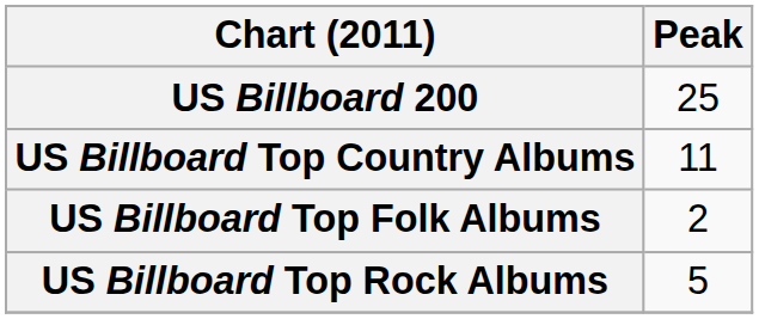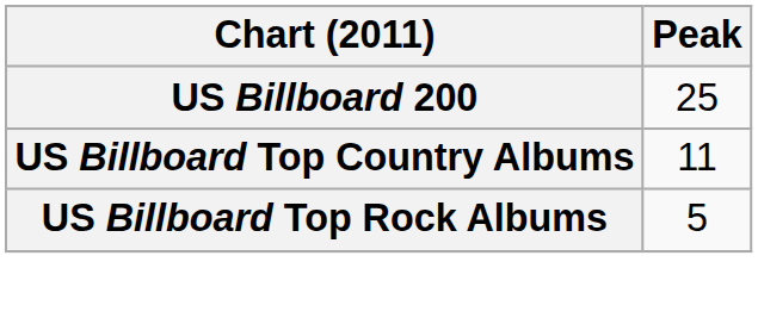- row: US Billboard Top Folk Albums | 2
